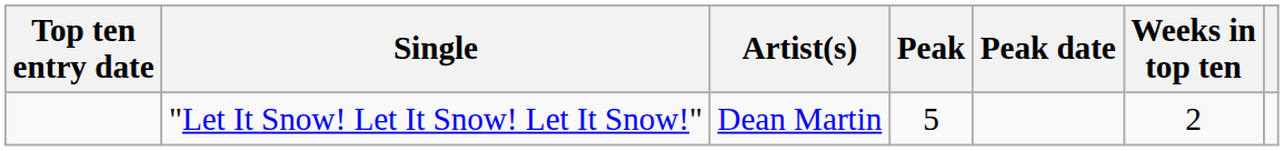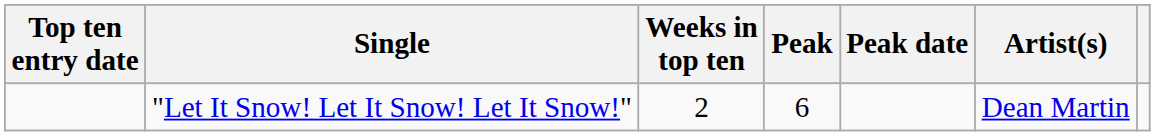columns swapped: Artist(s) <-> Weeks in top ten
"Let It Snow! Let It Snow! Let It Snow!" | Peak: 5 -> 6
